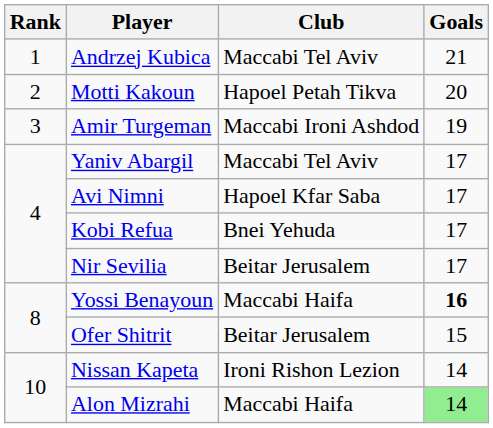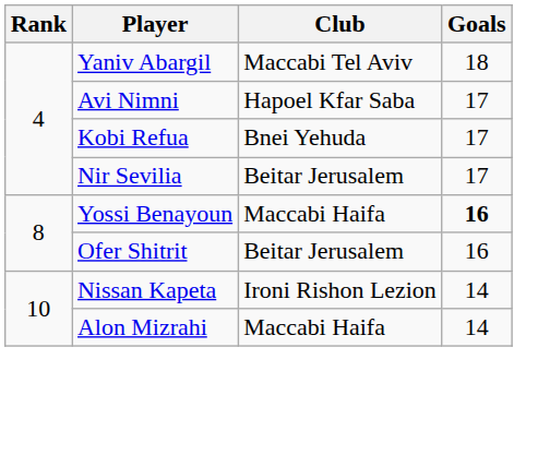- row: 1 | Andrzej Kubica | Maccabi Tel Aviv | 21
- row: 2 | Motti Kakoun | Hapoel Petah Tikva | 20
- row: 3 | Amir Turgeman | Maccabi Ironi Ashdod | 19
Yaniv Abargil | Goals: 17 -> 18
Ofer Shitrit | Goals: 15 -> 16
Alon Mizrahi | Goals: lightgreen background -> no background
